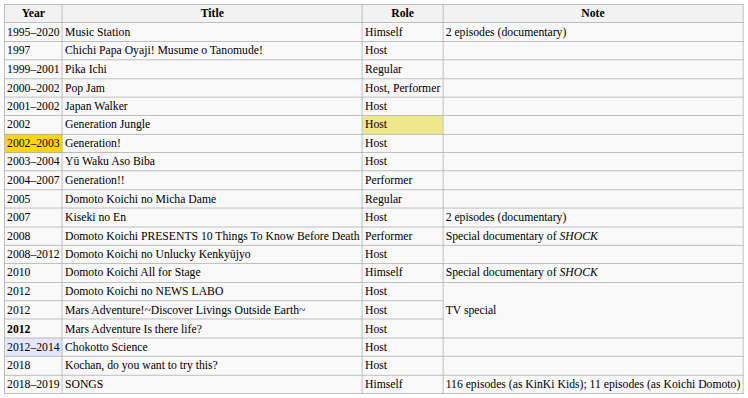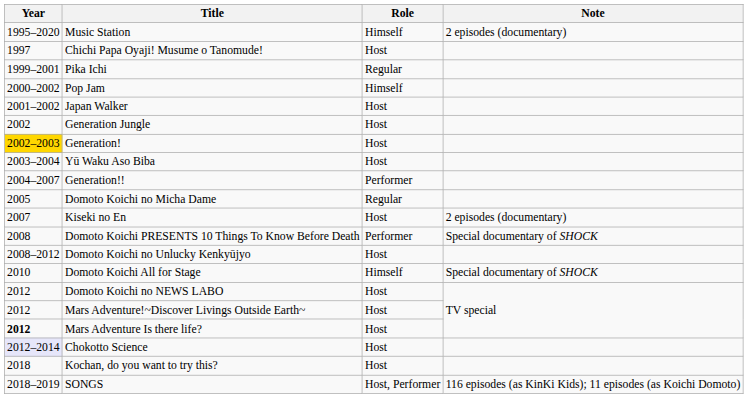Pop Jam | Role: Host, Performer -> Himself
Generation Jungle | Role: khaki background -> no background
SONGS | Role: Himself -> Host, Performer
